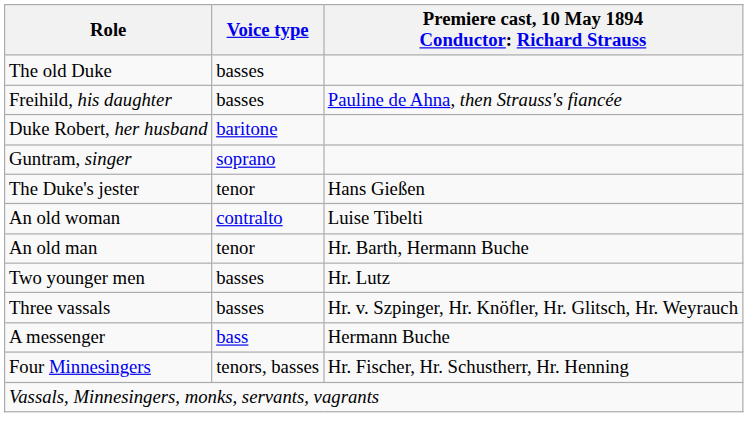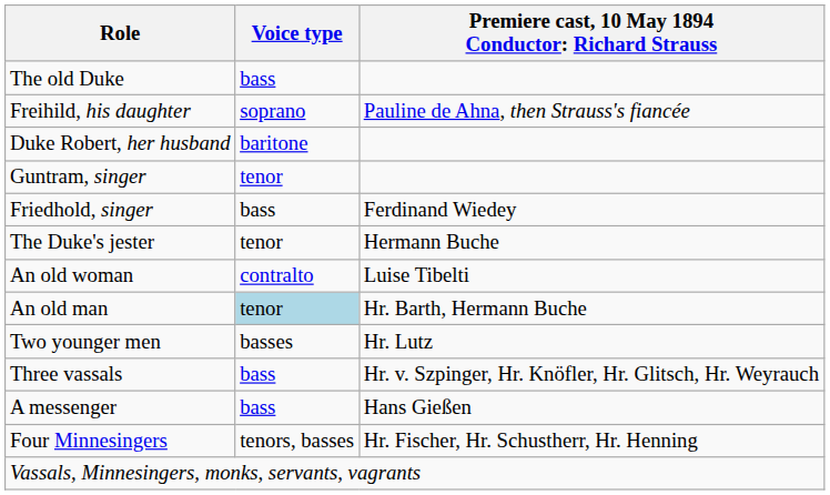The old Duke | Voice type: basses -> bass
Freihild, his daughter | Voice type: basses -> soprano
Guntram, singer | Voice type: soprano -> tenor
+ row: Friedhold, singer | bass | Ferdinand Wiedey
The Duke's jester | column 3: Hans Gießen -> Hermann Buche
An old man | Voice type: no background -> lightblue background
Three vassals | Voice type: basses -> bass
A messenger | column 3: Hermann Buche -> Hans Gießen
